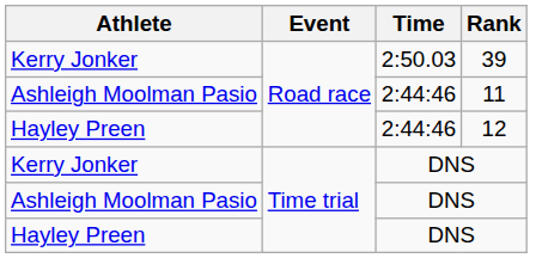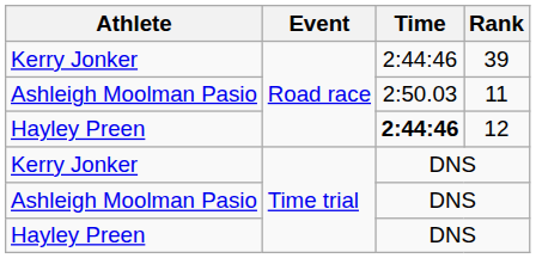39 | Time: 2:50.03 -> 2:44:46
11 | Time: 2:44:46 -> 2:50.03
12 | Time: normal -> bold
